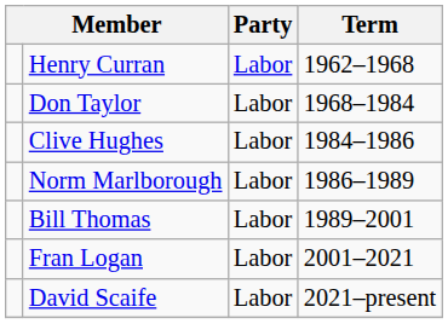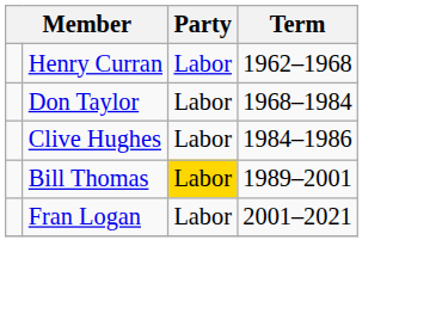- row: Norm Marlborough | Labor | 1986–1989
Bill Thomas | Party: no background -> gold background
- row: David Scaife | Labor | 2021–present
